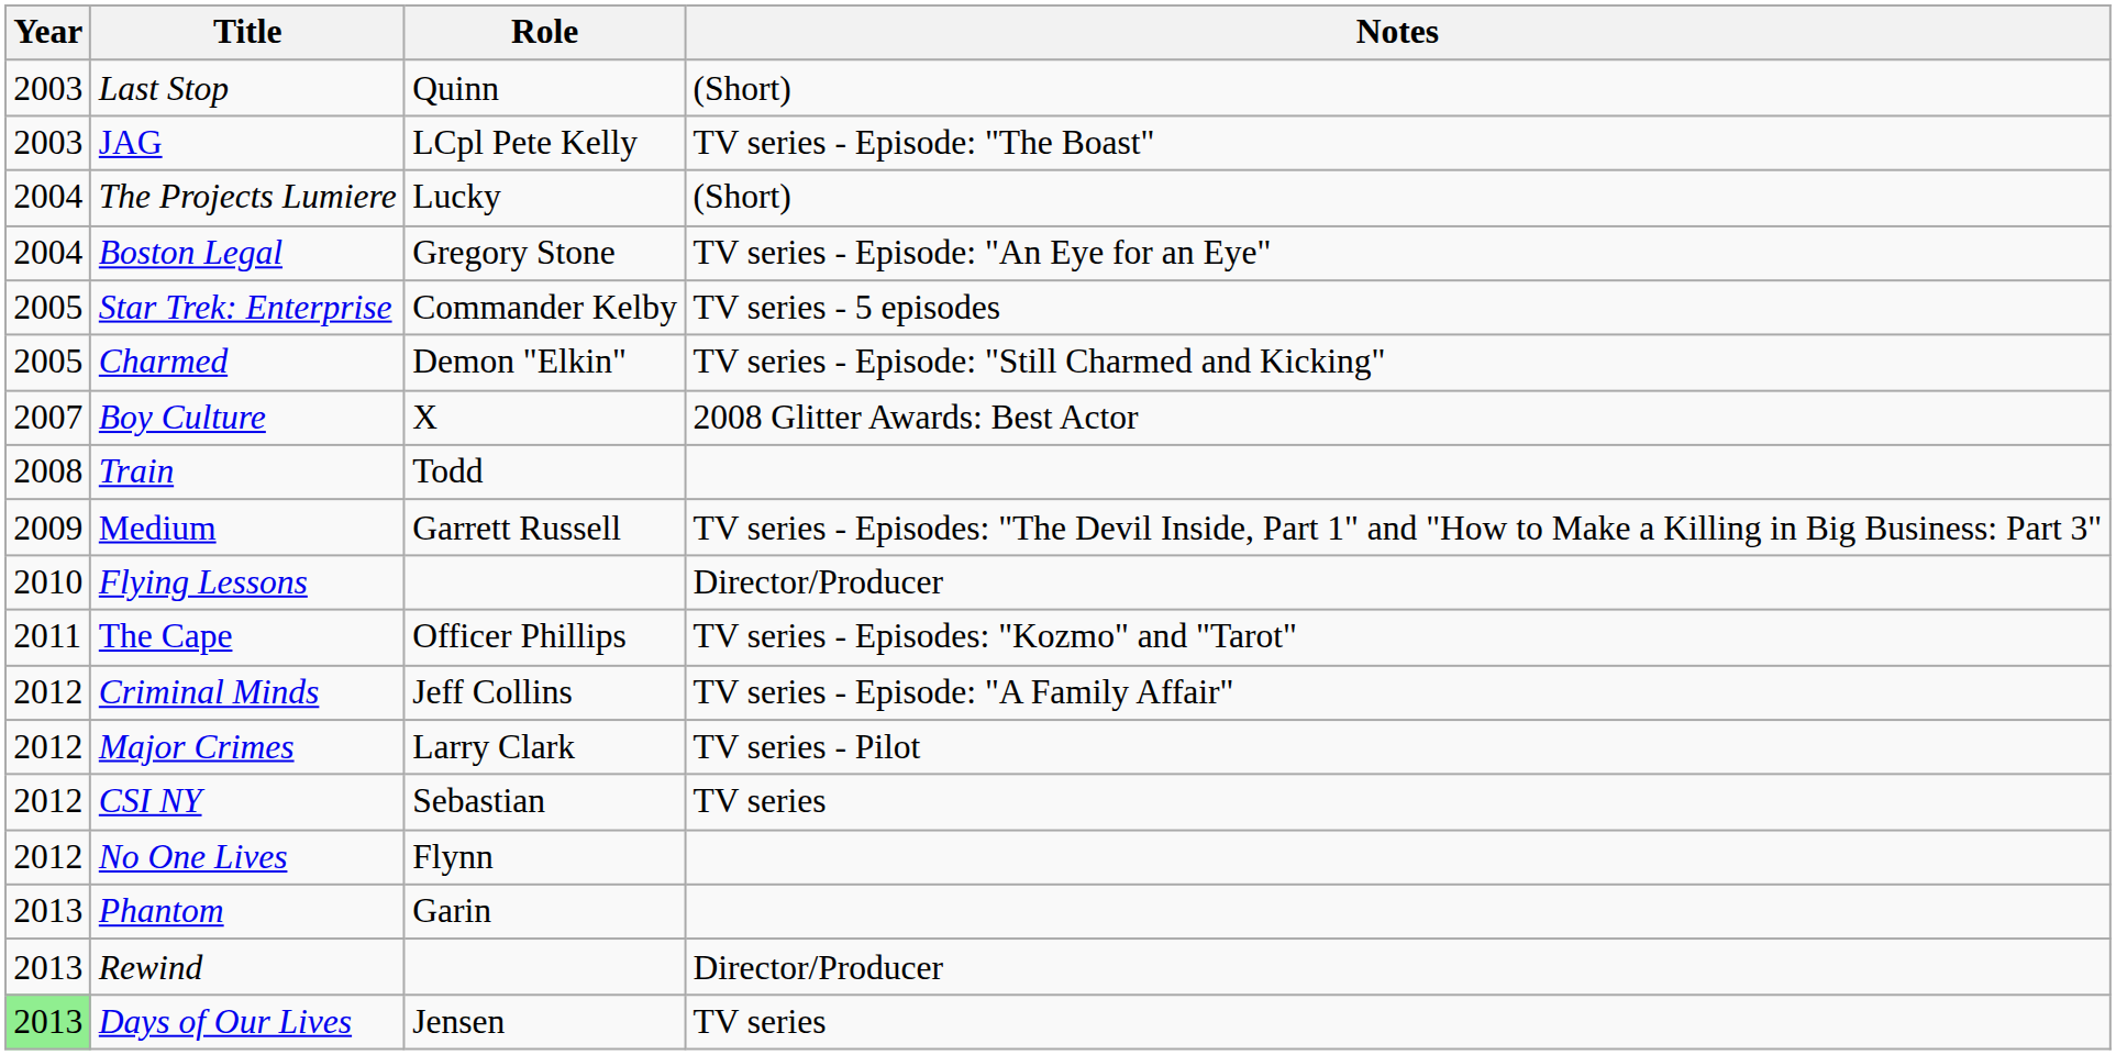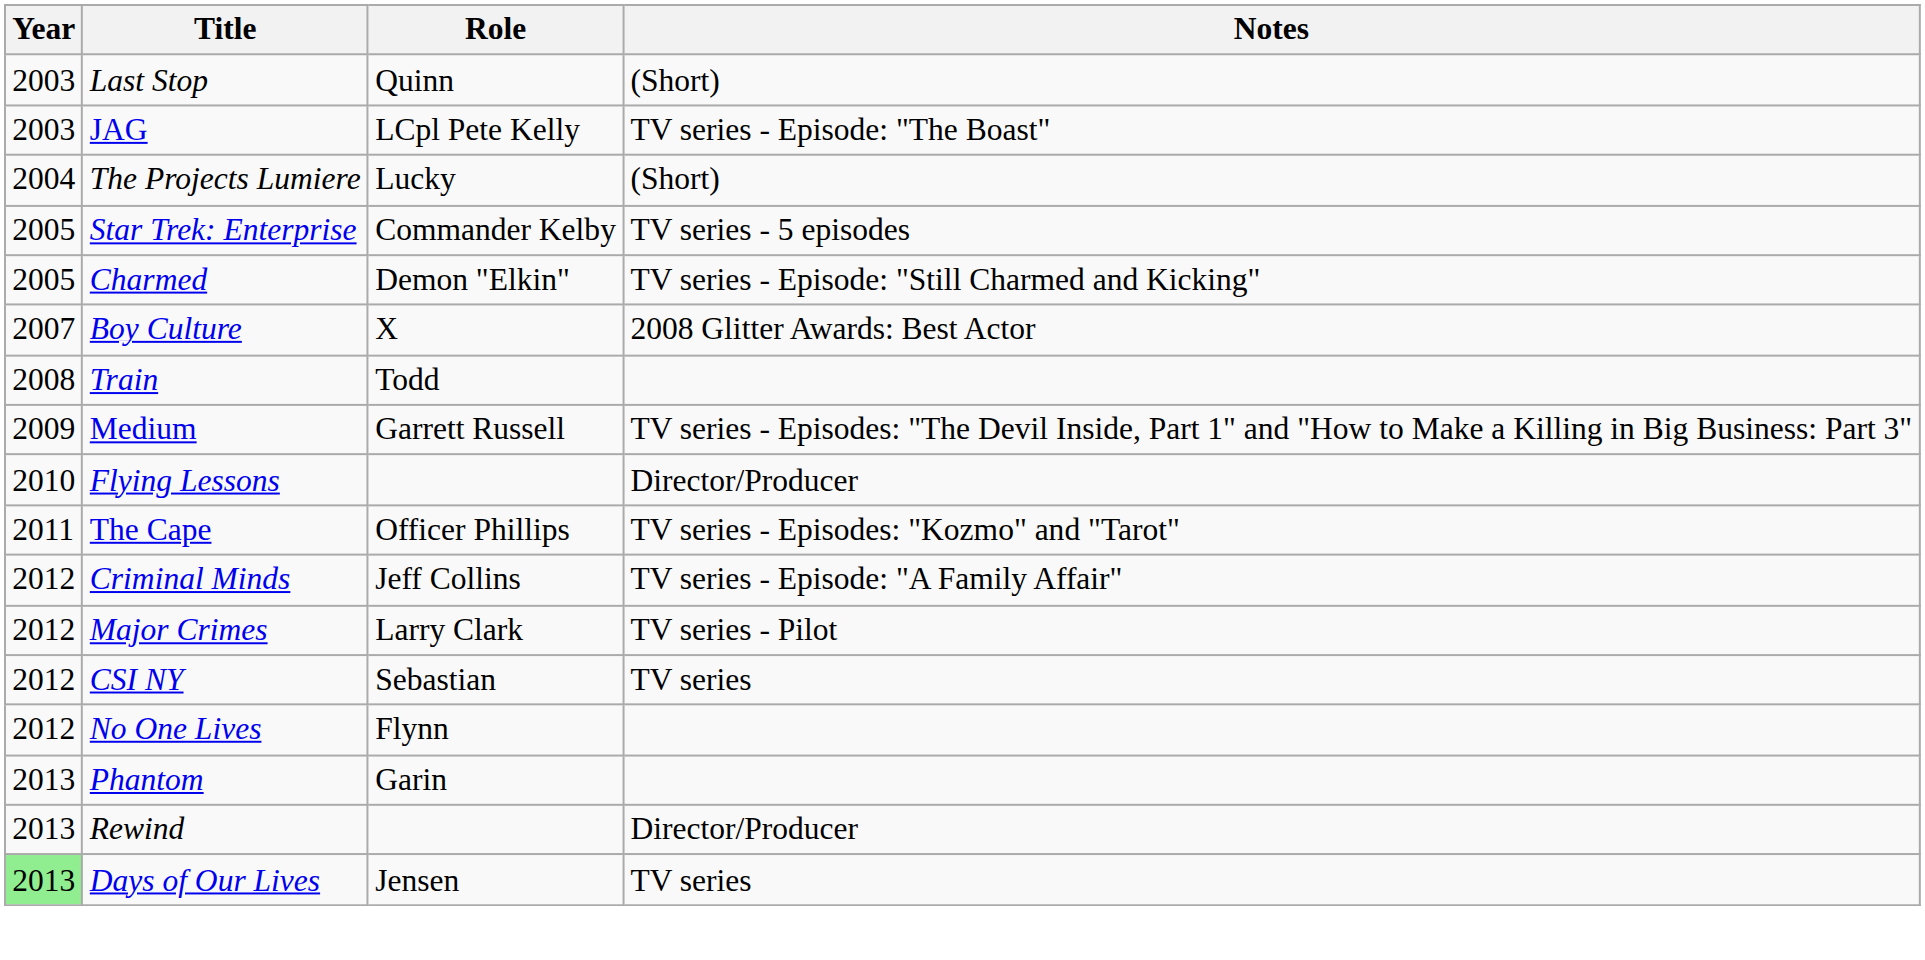- row: 2004 | Boston Legal | Gregory Stone | TV series - Episode: "An Eye for an Eye"
